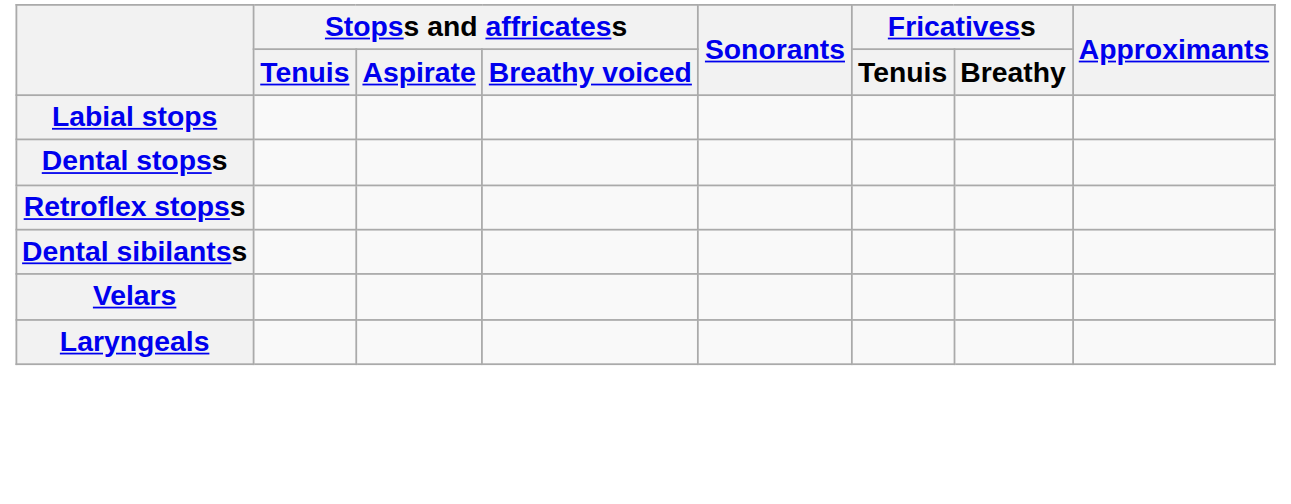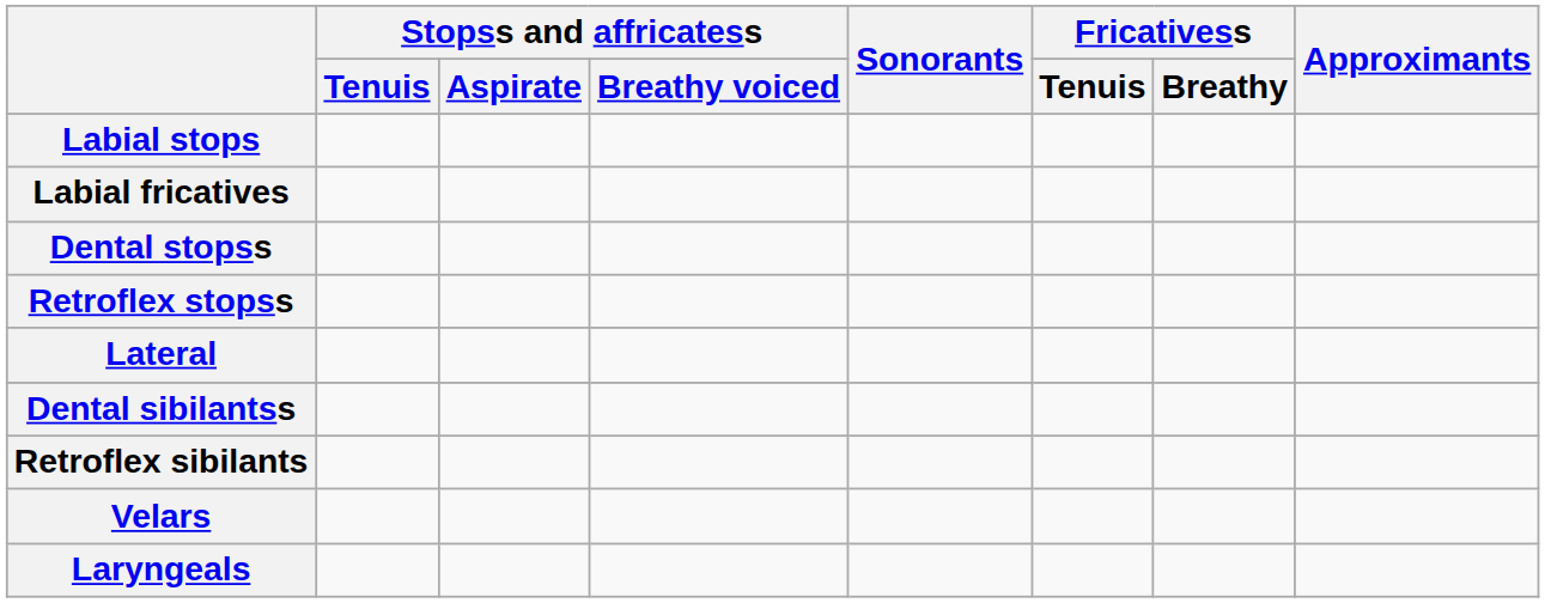+ row: Labial fricatives
+ row: Lateral
+ row: Retroflex sibilants
